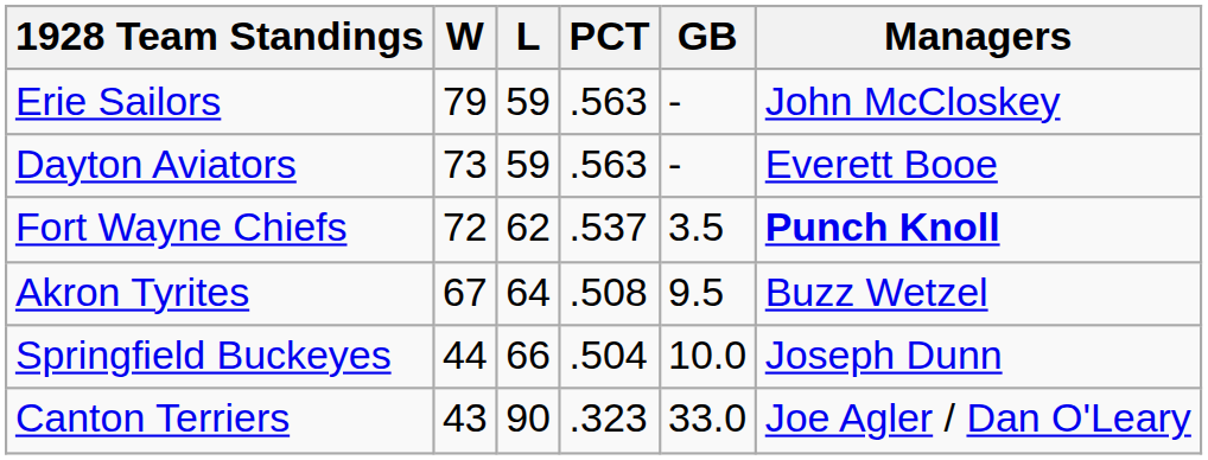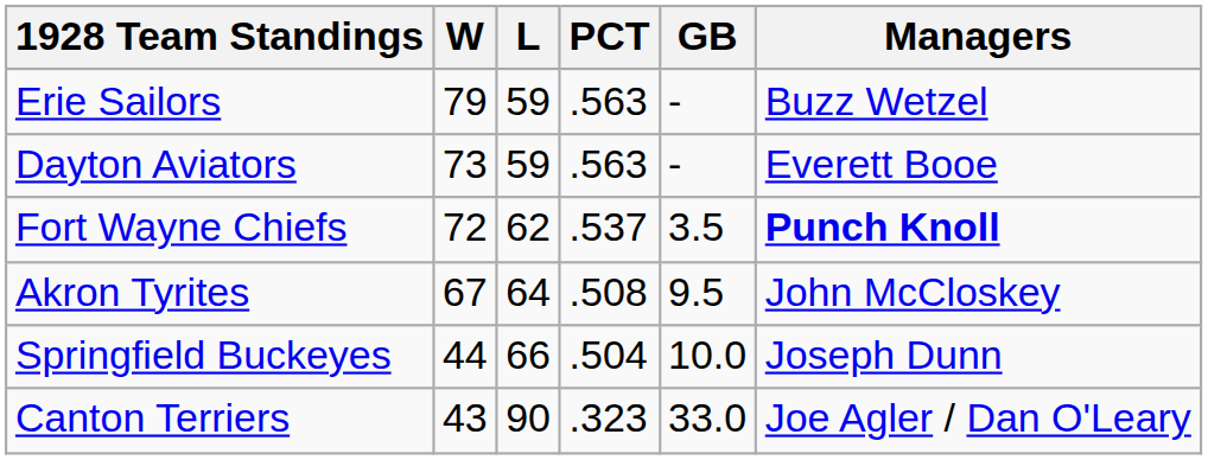Erie Sailors | Managers: John McCloskey -> Buzz Wetzel
Akron Tyrites | Managers: Buzz Wetzel -> John McCloskey
